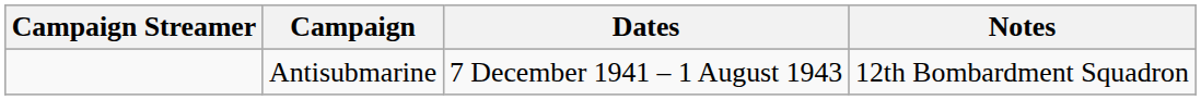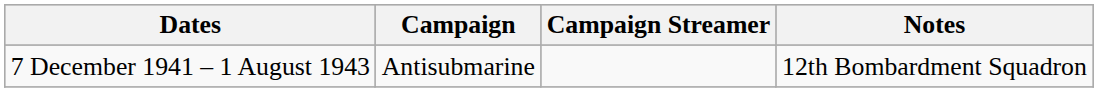columns swapped: Campaign Streamer <-> Dates
